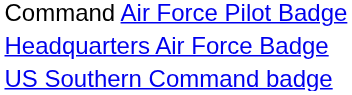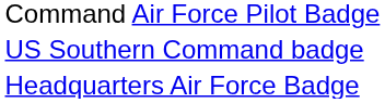rows swapped: Headquarters Air Force Badge <-> US Southern Command badge
